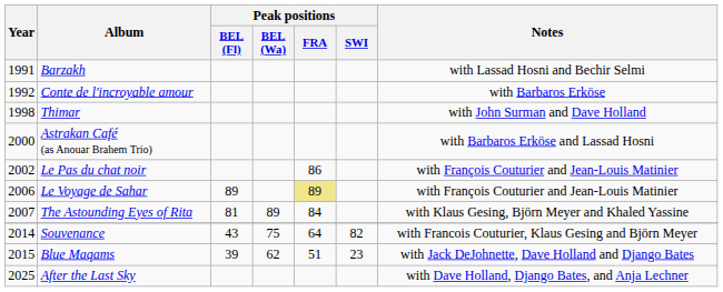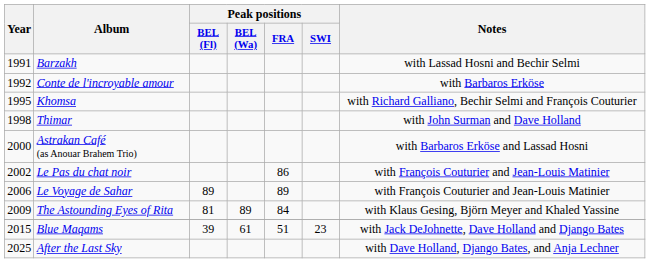+ row: 1995 | Khomsa | with Richard Galliano, Bechir Selmi and François Couturier
Le Voyage de Sahar | Peak positions / FRA: khaki background -> no background
The Astounding Eyes of Rita | Year: 2007 -> 2009
- row: 2014 | Souvenance | 43 | 75 | 64 | 82 | with Francois Couturier, Klaus Gesing and Björn Meyer
Blue Maqams | Peak positions / BEL (Wa): 62 -> 61
